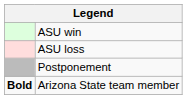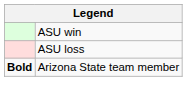- row: Postponement
